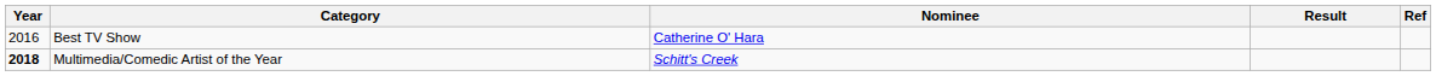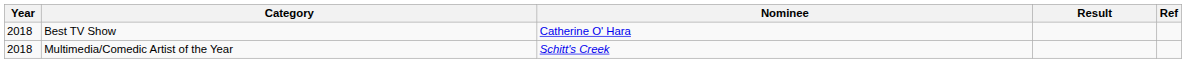Best TV Show | Year: 2016 -> 2018
Multimedia/Comedic Artist of the Year | Year: bold -> normal
